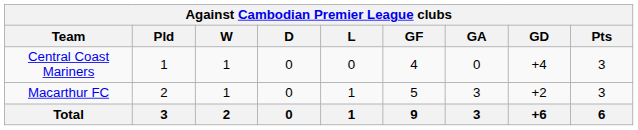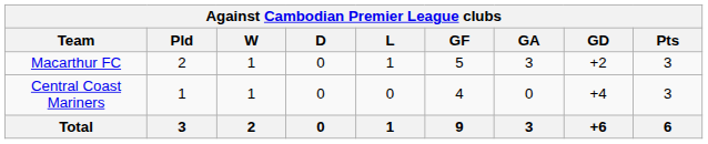rows swapped: Central Coast Mariners <-> Macarthur FC
